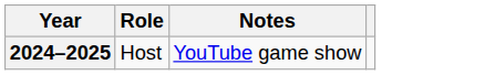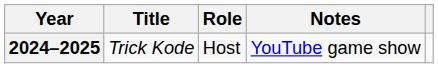+ column: Title | Trick Kode
